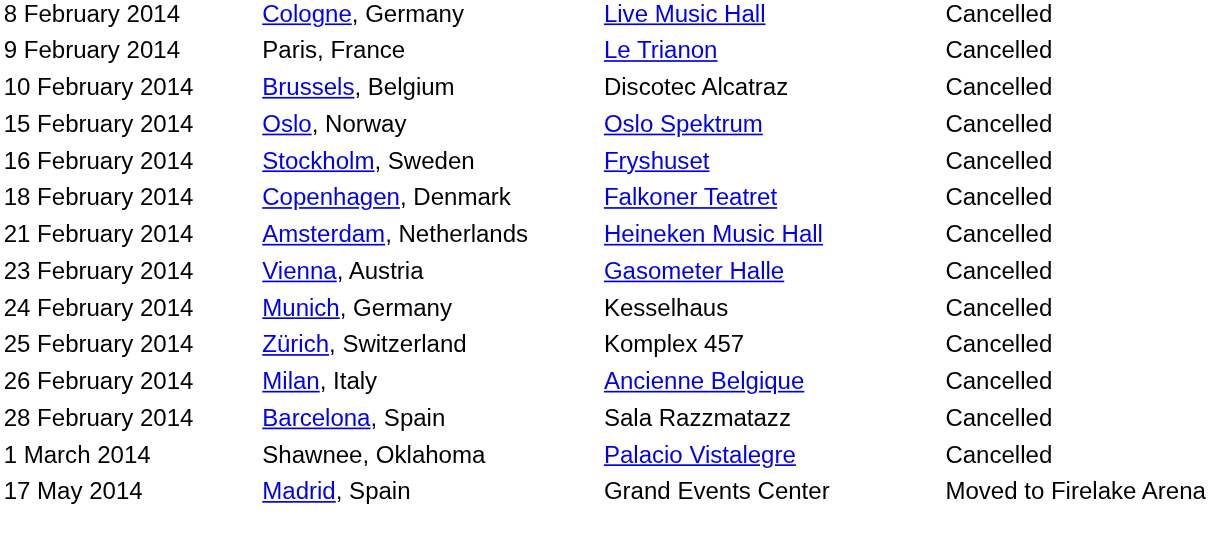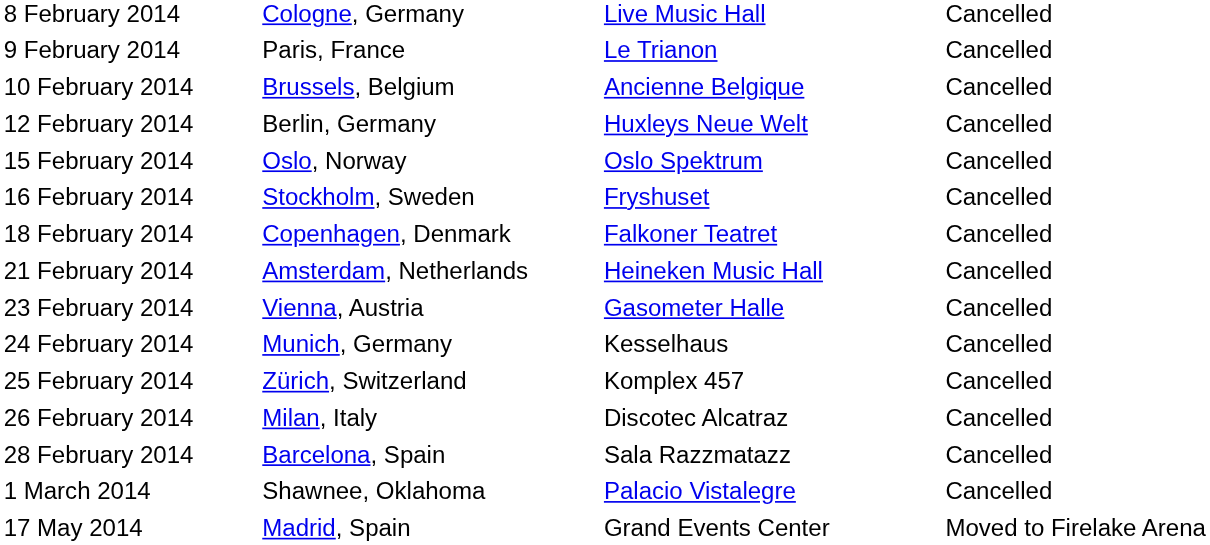10 February 2014 | column 3: Discotec Alcatraz -> Ancienne Belgique
+ row: 12 February 2014 | Berlin, Germany | Huxleys Neue Welt | Cancelled
26 February 2014 | column 3: Ancienne Belgique -> Discotec Alcatraz
